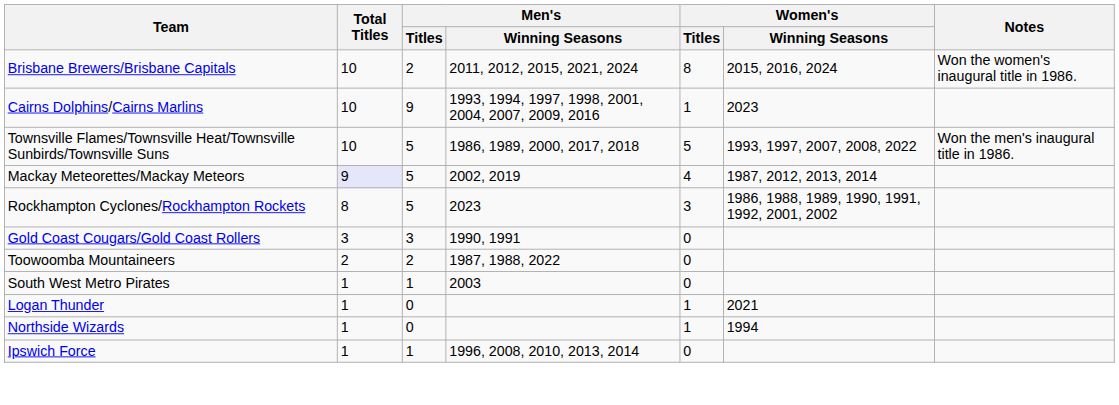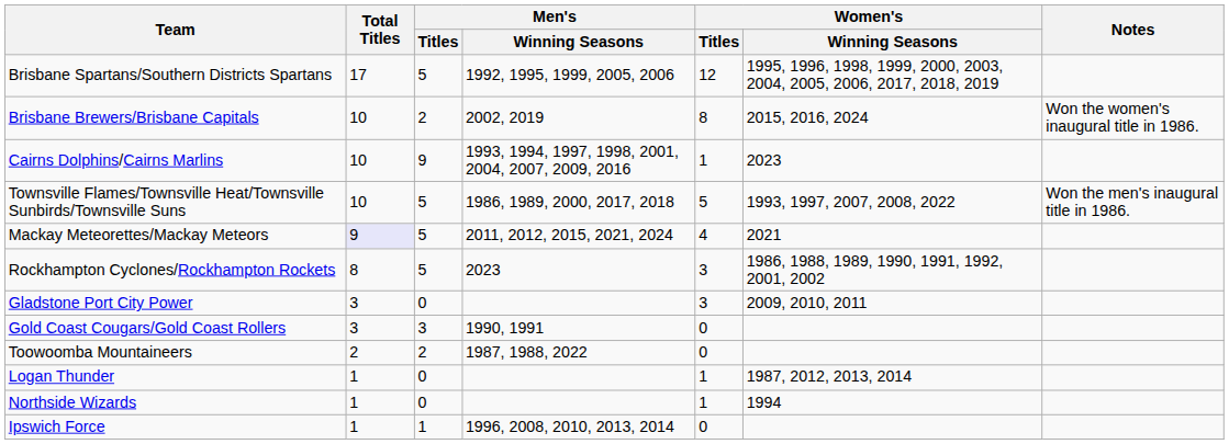+ row: Brisbane Spartans/Southern Districts Spartans | 17 | 5 | 1992, 1995, 1999, 2005, 2006 | 12 | 1995, 1996, 1998, 1999, 2000, 2003, 2004, 2005, 2006, 2017, 2018, 2019
Brisbane Brewers/Brisbane Capitals | Men's / Winning Seasons: 2011, 2012, 2015, 2021, 2024 -> 2002, 2019
Mackay Meteorettes/Mackay Meteors | Men's / Winning Seasons: 2002, 2019 -> 2011, 2012, 2015, 2021, 2024
Mackay Meteorettes/Mackay Meteors | Women's / Winning Seasons: 1987, 2012, 2013, 2014 -> 2021
+ row: Gladstone Port City Power | 3 | 0 | 3 | 2009, 2010, 2011
- row: South West Metro Pirates | 1 | 1 | 2003 | 0
Logan Thunder | Women's / Winning Seasons: 2021 -> 1987, 2012, 2013, 2014
